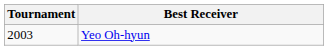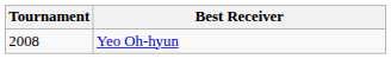Yeo Oh-hyun | Tournament: 2003 -> 2008
